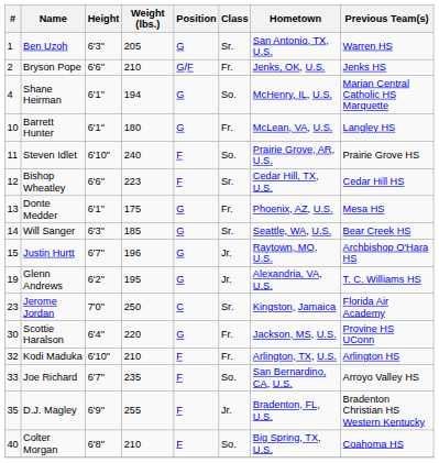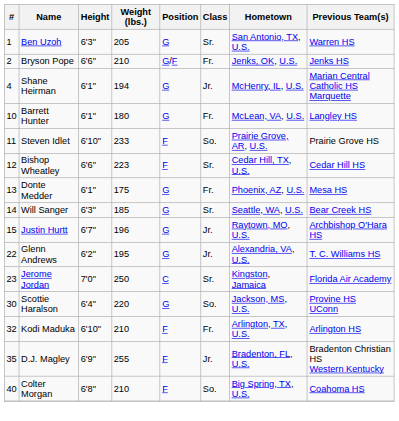Shane Heirman | Class: So. -> Jr.
Steven Idlet | Weight (lbs.): 240 -> 233
Glenn Andrews | #: 19 -> 22
Scottie Haralson | Class: Fr. -> So.
- row: 33 | Joe Richard | 6'7" | 235 | F | So. | San Bernardino, CA, U.S. | Arroyo Valley HS
